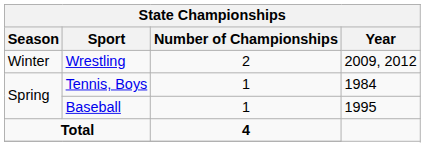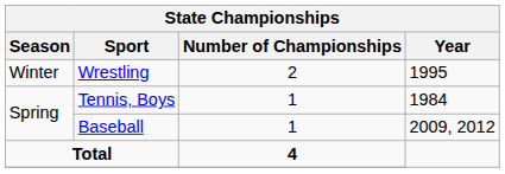Wrestling | Year: 2009, 2012 -> 1995
Baseball | Year: 1995 -> 2009, 2012
